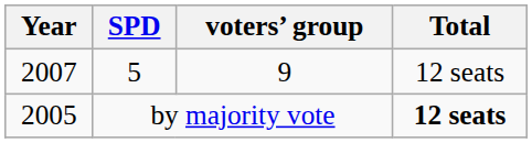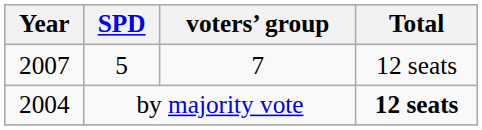5 | voters’ group: 9 -> 7
by majority vote | Year: 2005 -> 2004
